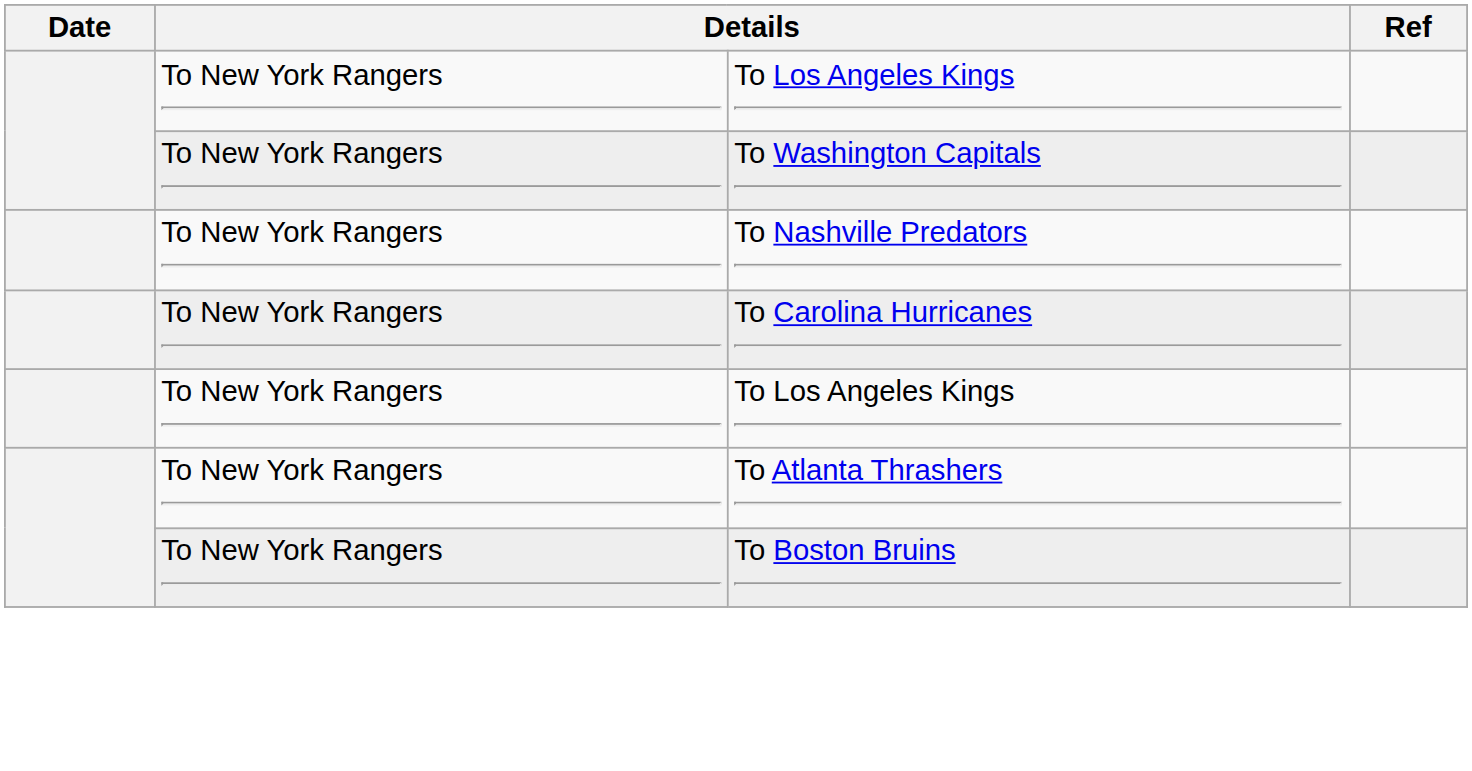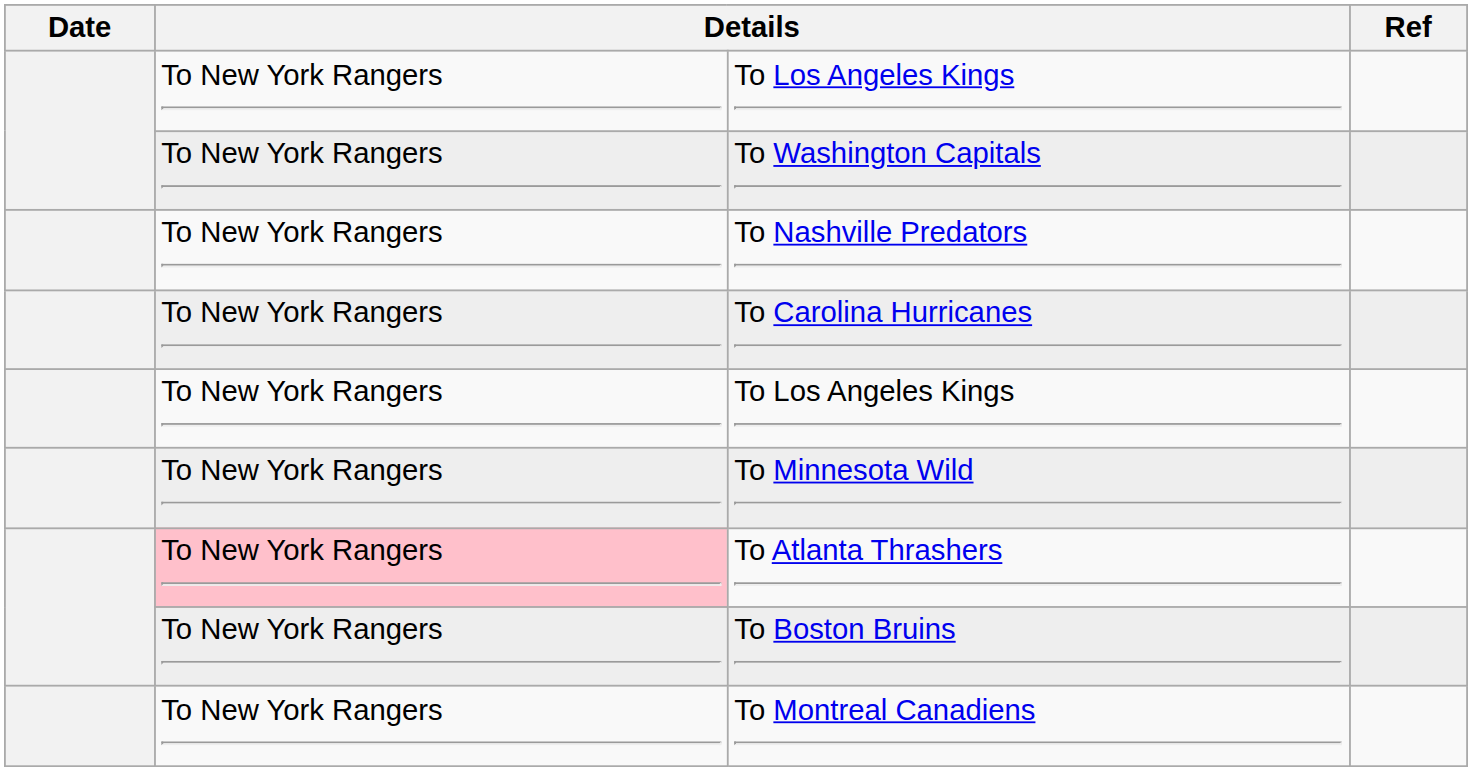+ row: To New York Rangers | To Minnesota Wild
To Atlanta Thrashers | column 2: no background -> pink background
+ row: To New York Rangers | To Montreal Canadiens
